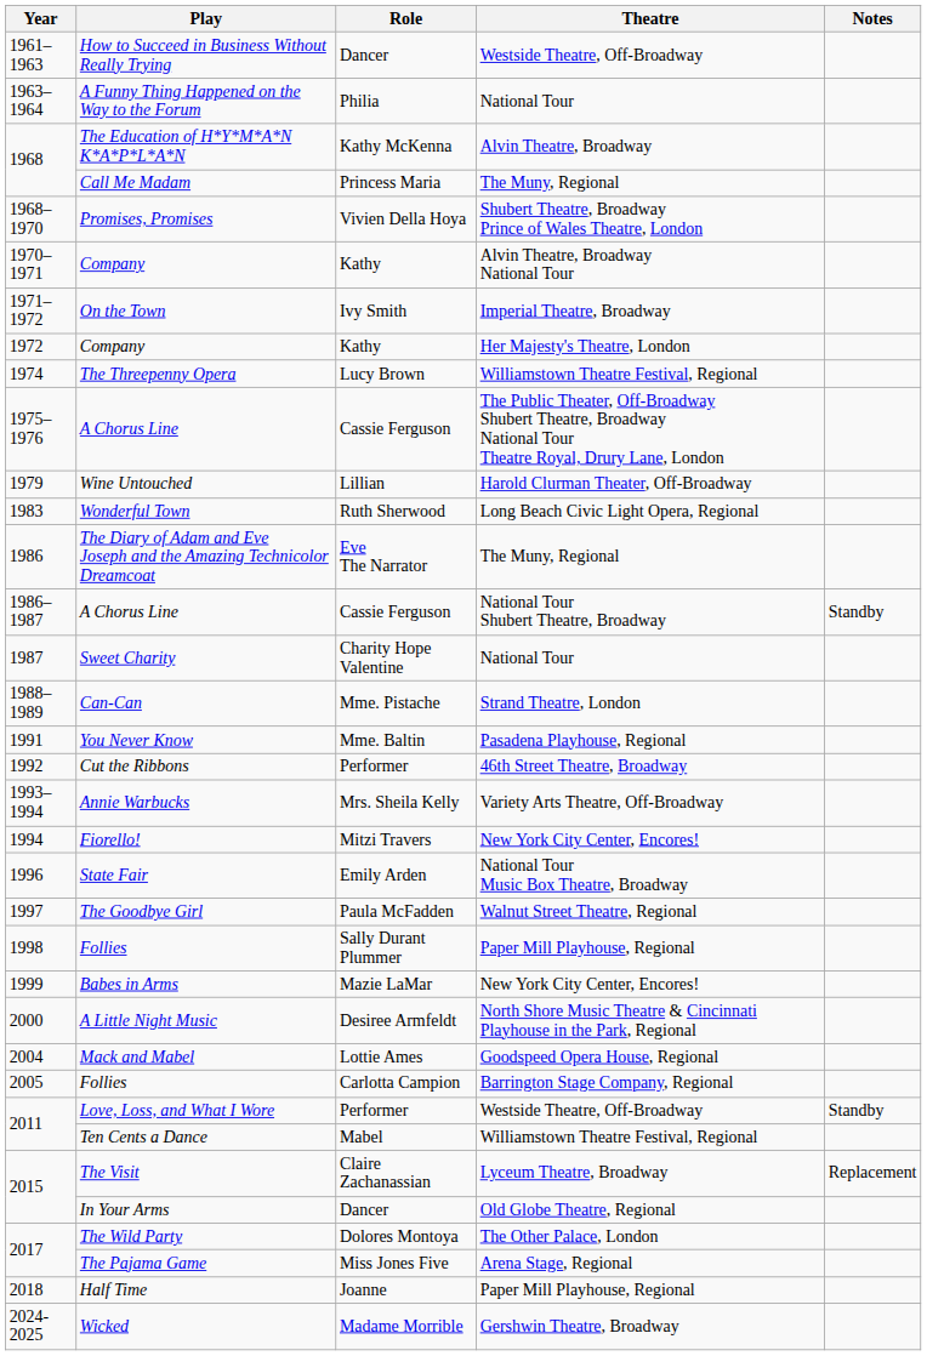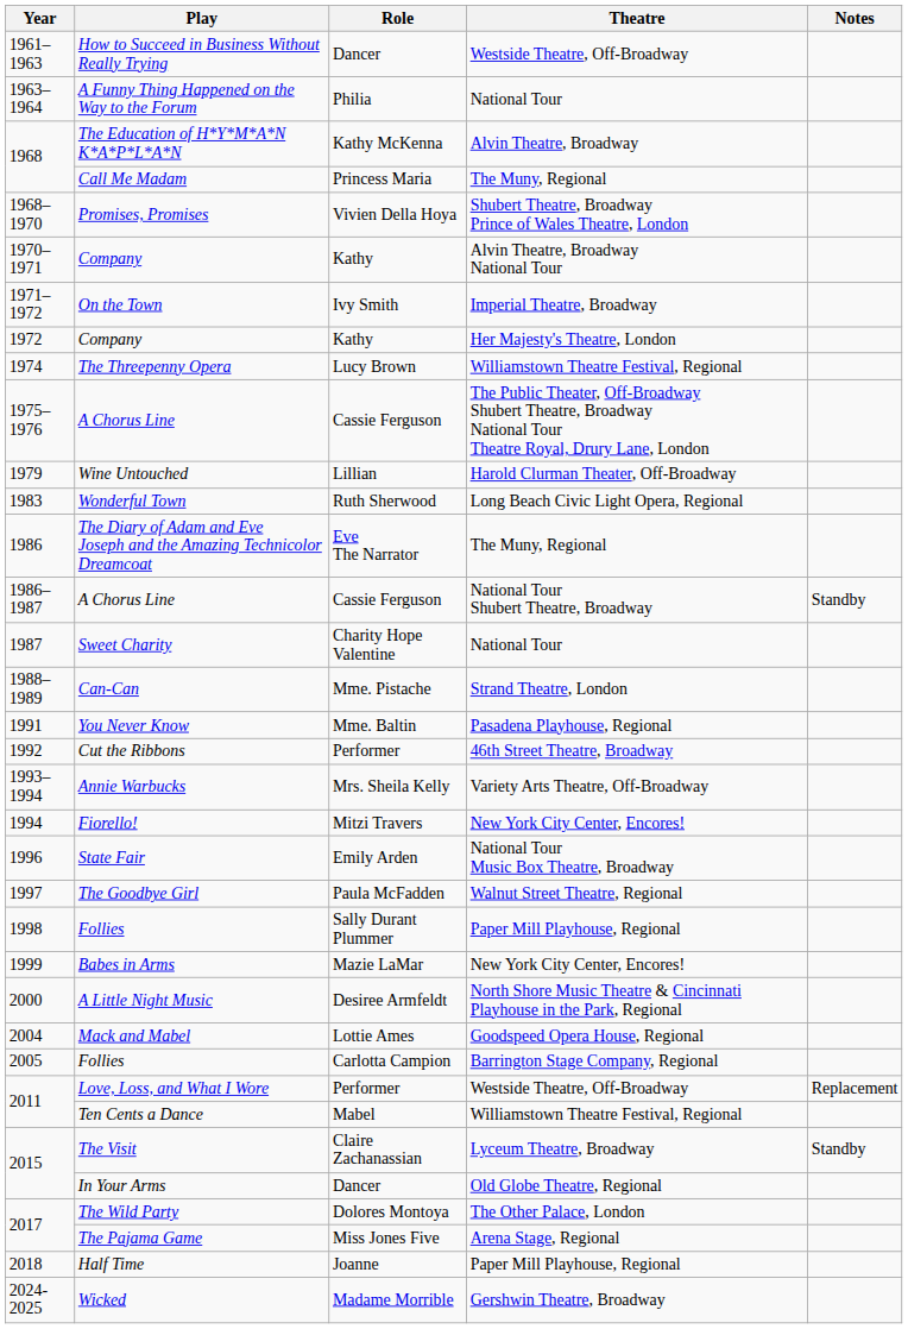Love, Loss, and What I Wore | Notes: Standby -> Replacement
The Visit | Notes: Replacement -> Standby
